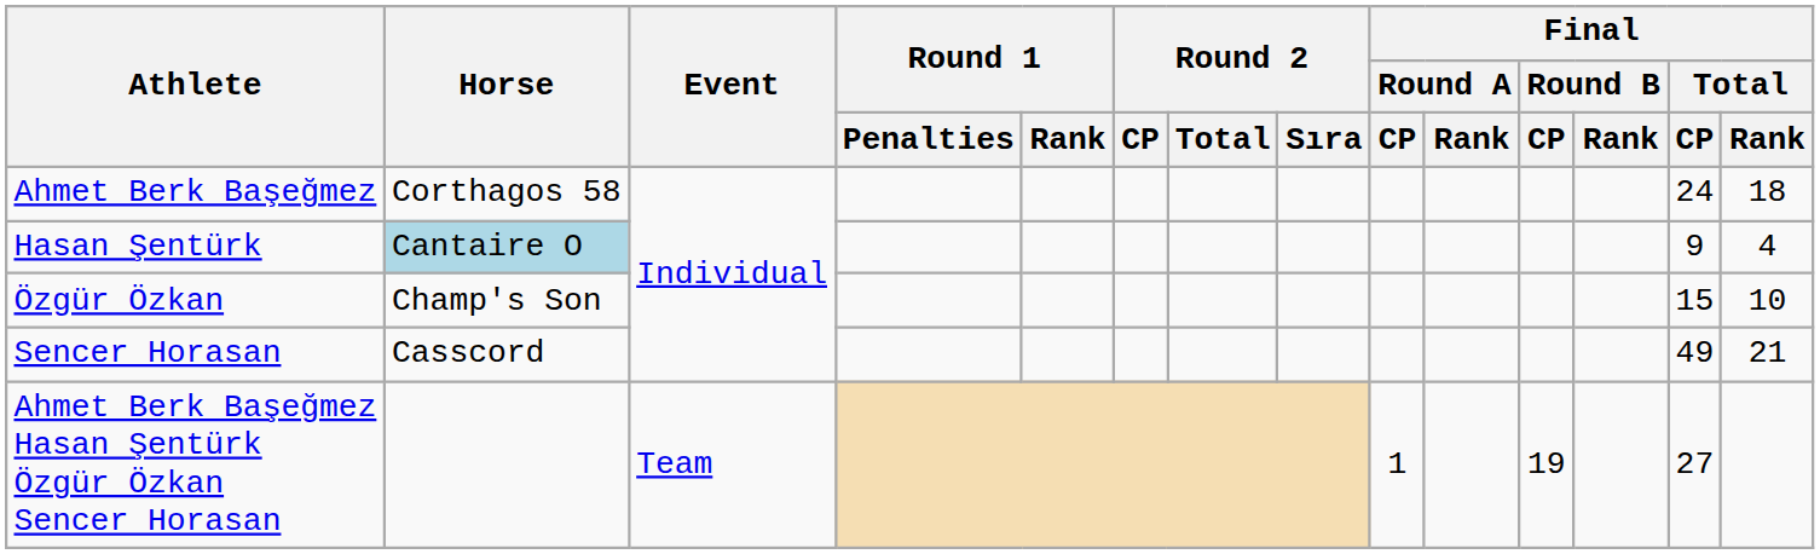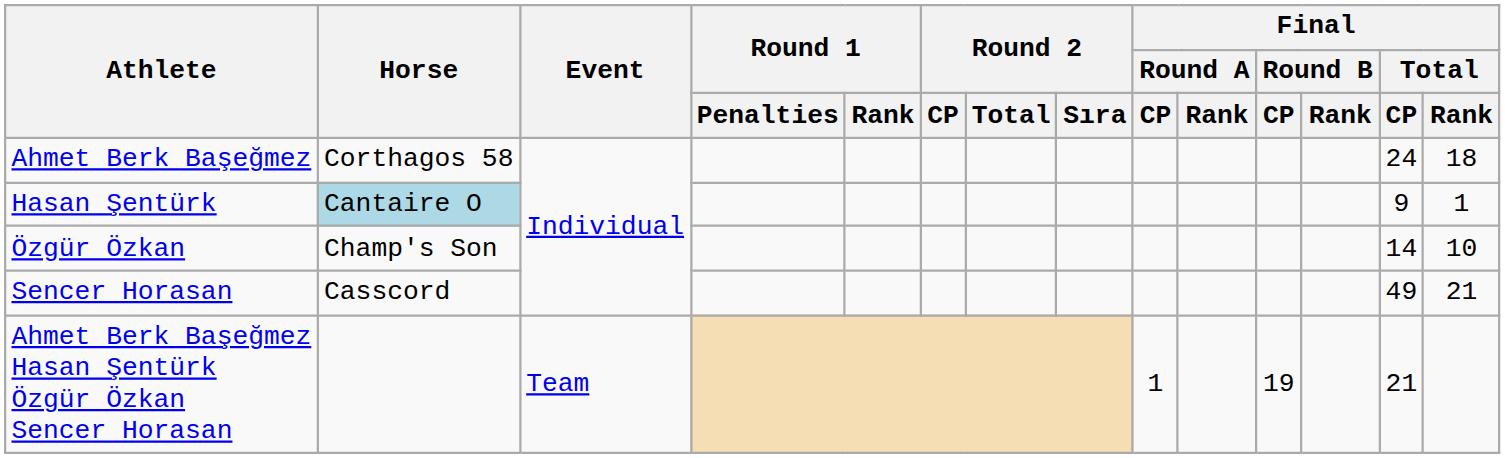Hasan Şentürk | Final / Total / Rank: 4 -> 1
Özgür Özkan | Final / Total / CP: 15 -> 14
Ahmet Berk Başeğmez Hasan Şentürk Özgür Özkan Sencer Horasan | Final / Total / CP: 27 -> 21
